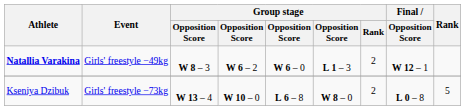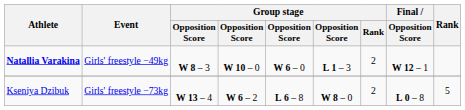Natallia Varakina | column 4: W 6 – 2 -> W 10 – 0
Kseniya Dzibuk | column 4: W 10 – 0 -> W 6 – 2
